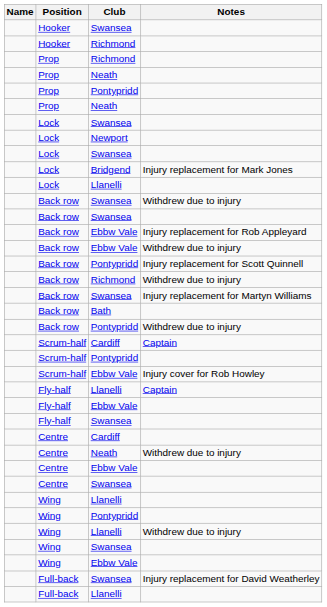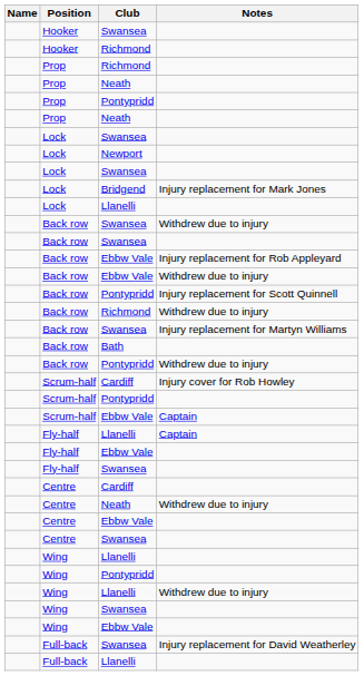Scrum-half / Cardiff | Notes: Captain -> Injury cover for Rob Howley
Scrum-half / Ebbw Vale | Notes: Injury cover for Rob Howley -> Captain
